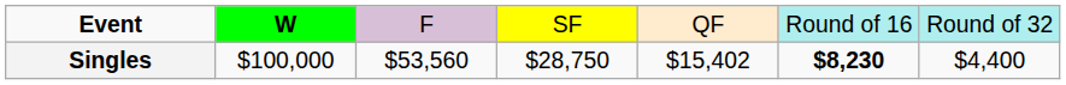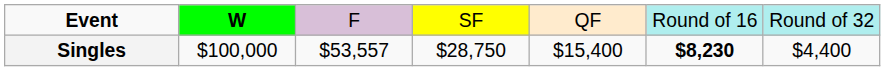Singles | column 3: $53,560 -> $53,557
Singles | column 5: $15,402 -> $15,400
